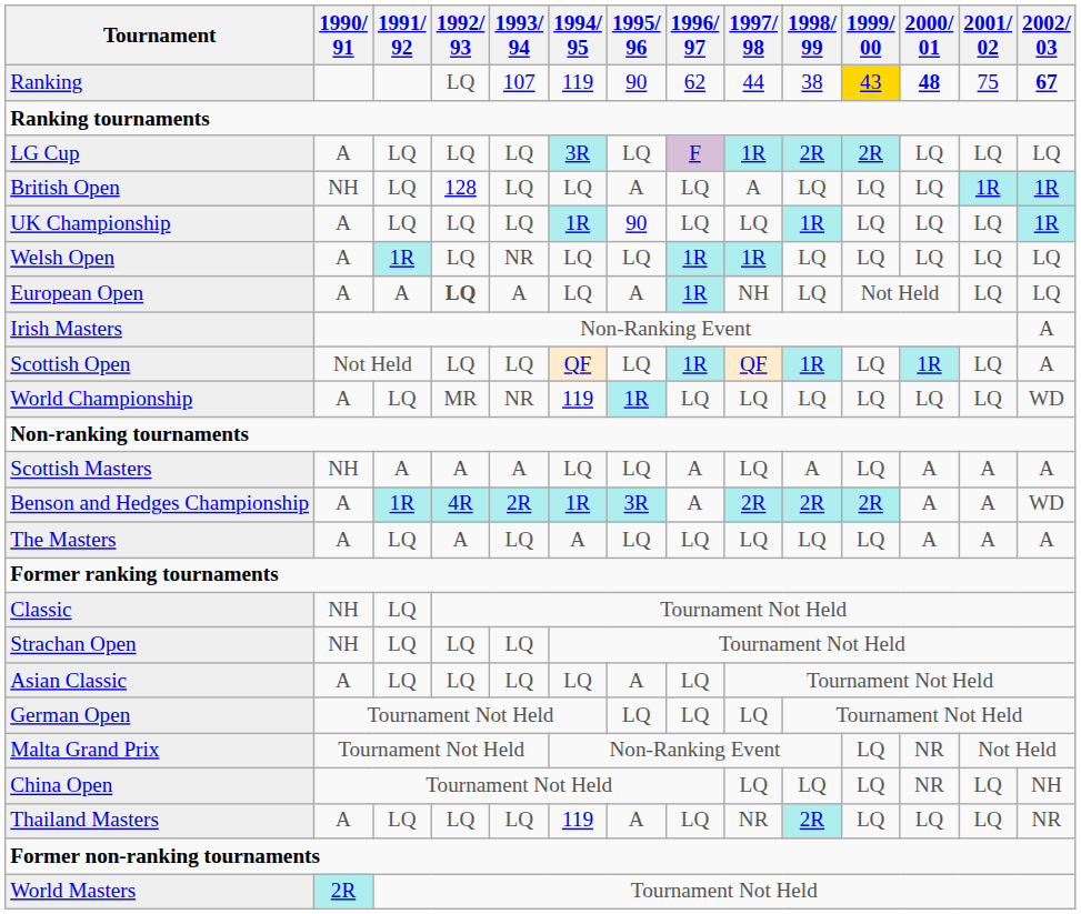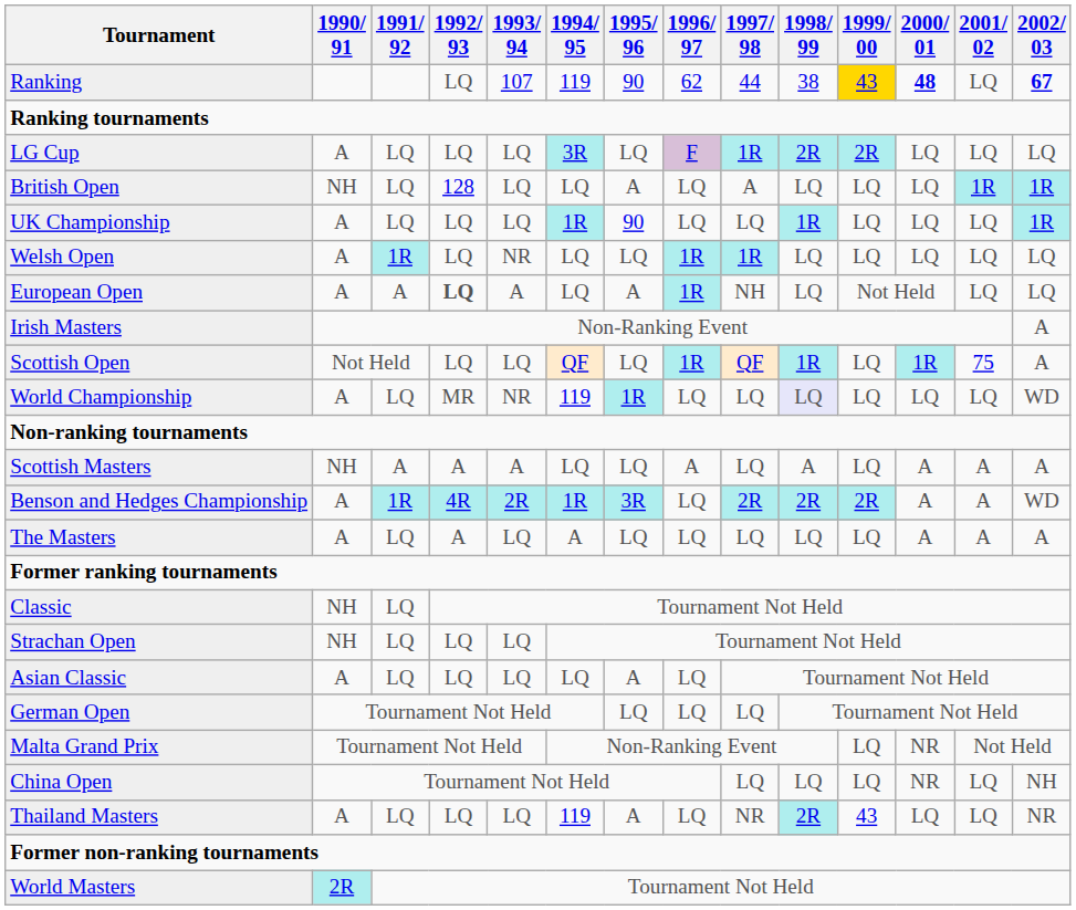Ranking | 2001/ 02: 75 -> LQ
Scottish Open | 2001/ 02: LQ -> 75
World Championship | 1998/ 99: no background -> lavender background
Benson and Hedges Championship | 1996/ 97: A -> LQ
Thailand Masters | 1999/ 00: LQ -> 43
